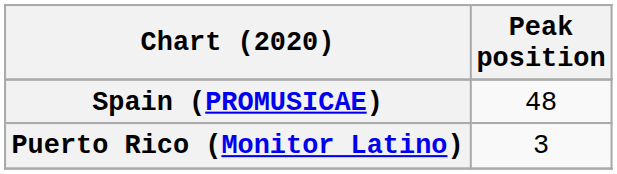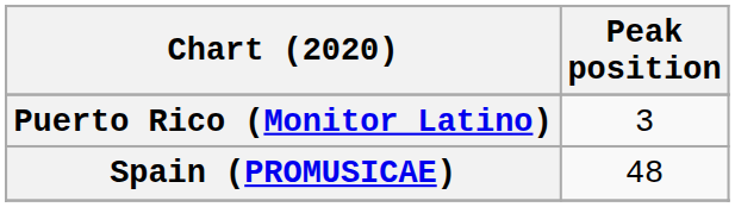rows swapped: Puerto Rico (Monitor Latino) <-> Spain (PROMUSICAE)
